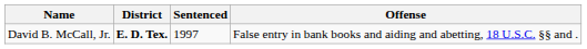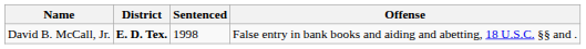David B. McCall, Jr. | Sentenced: 1997 -> 1998
